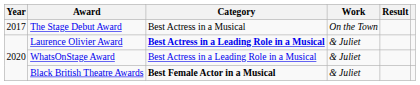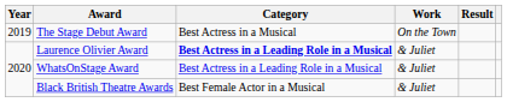The Stage Debut Award | Year: 2017 -> 2019
Black British Theatre Awards | Category: bold -> normal
